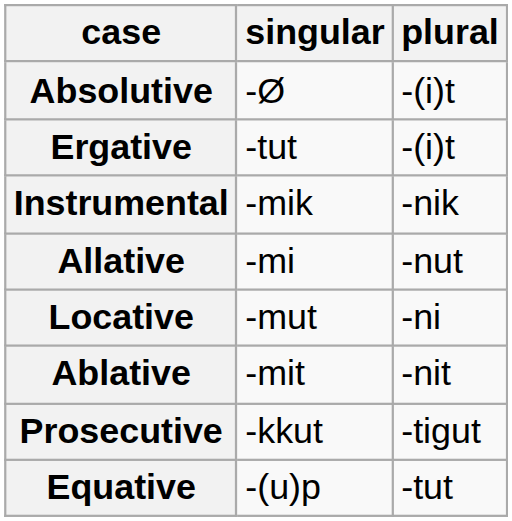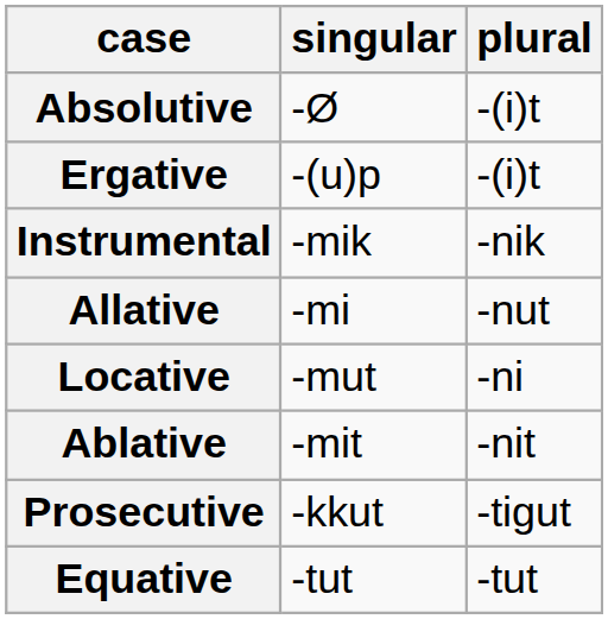Ergative | singular: -tut -> -(u)p
Equative | singular: -(u)p -> -tut
